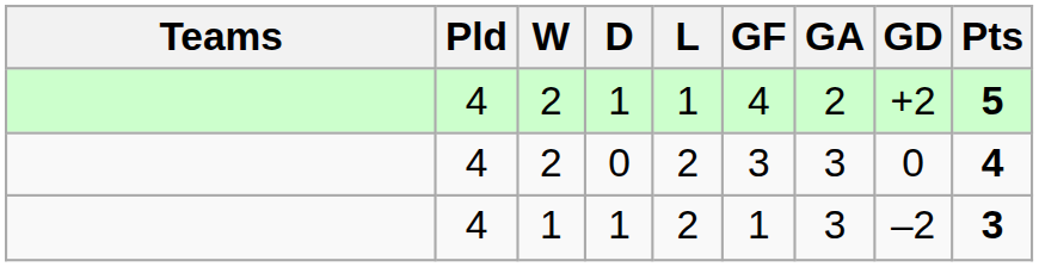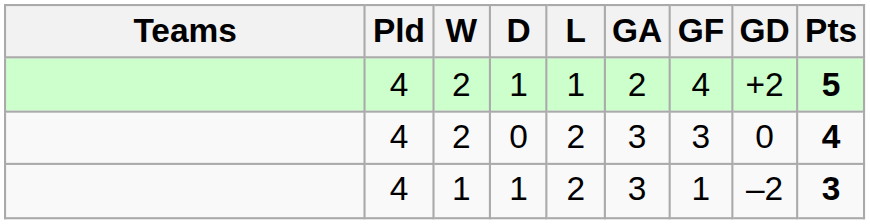columns swapped: GF <-> GA
